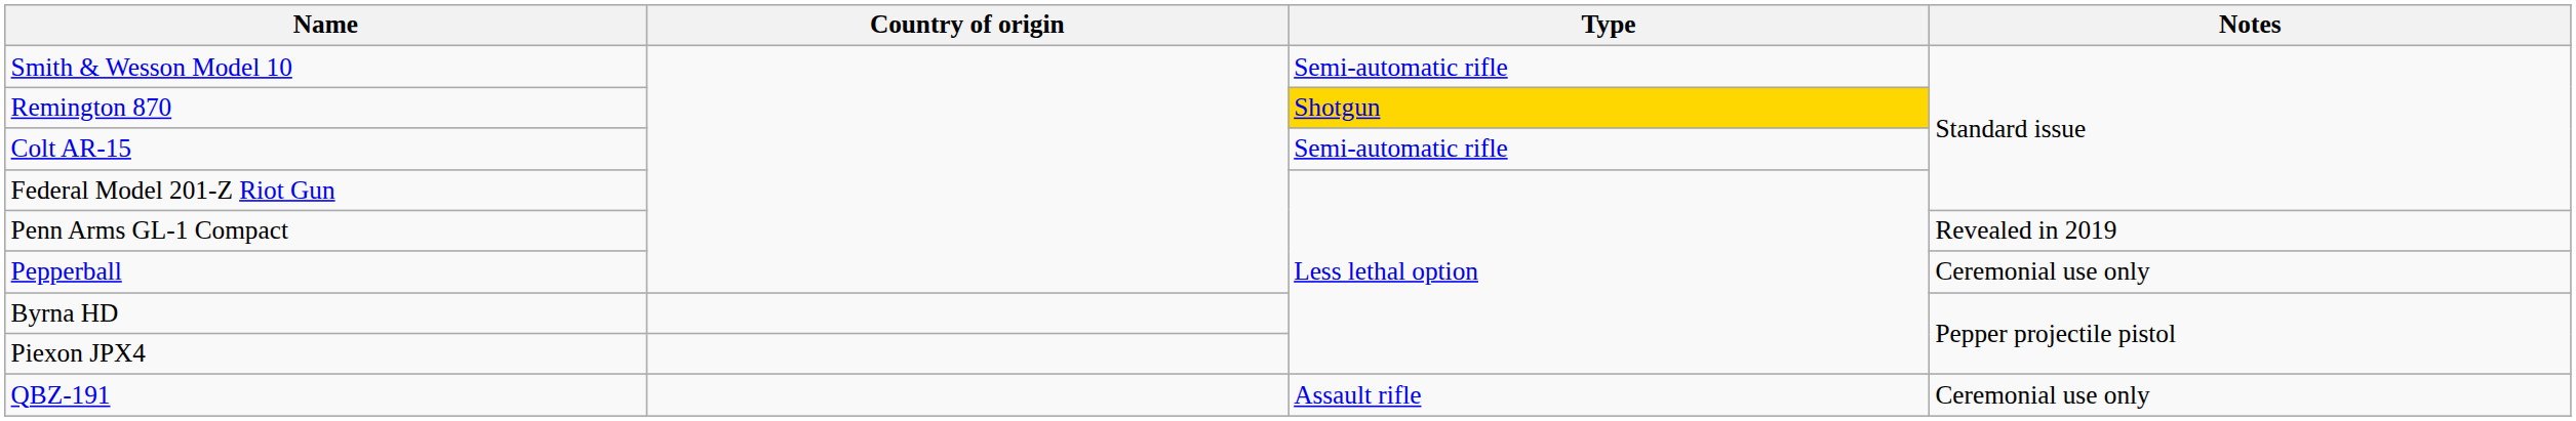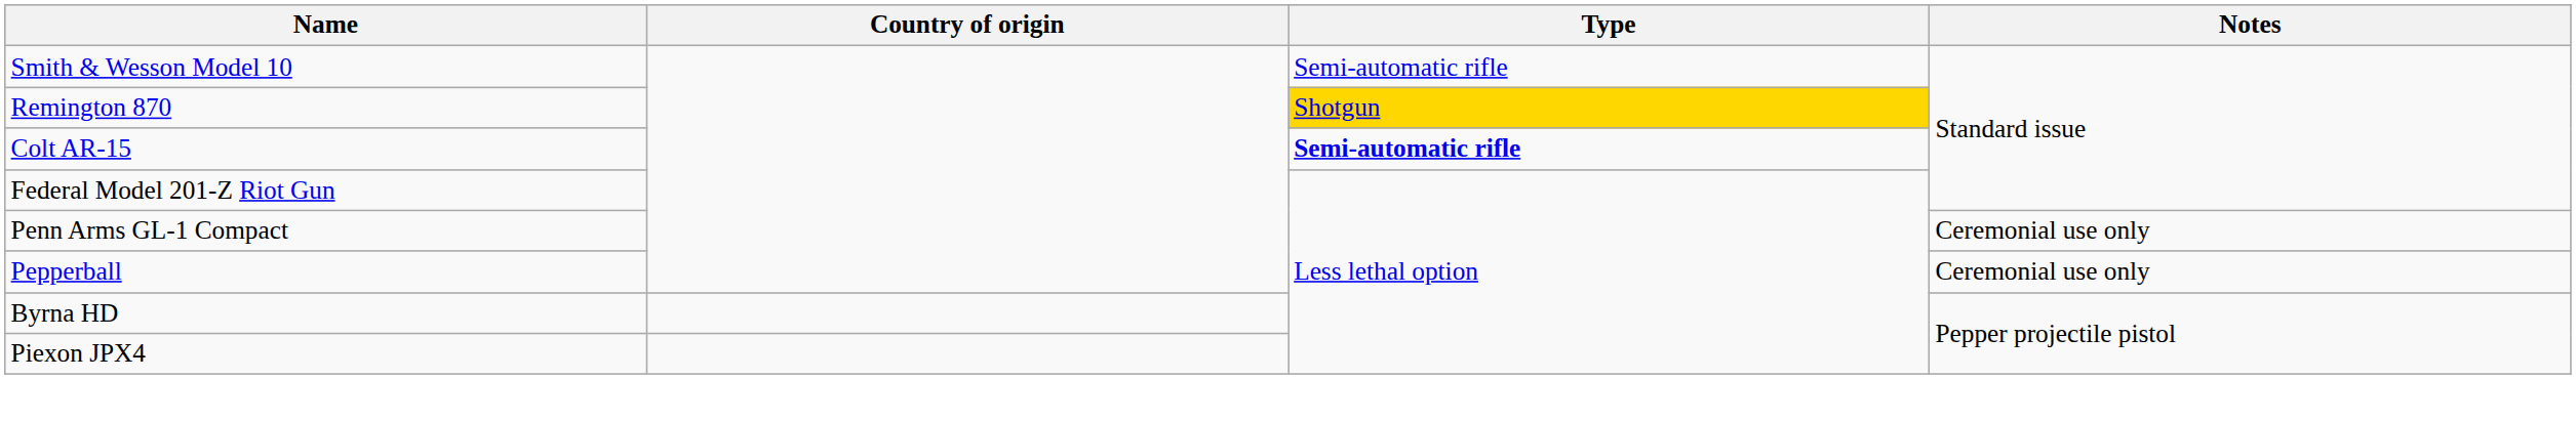Colt AR-15 | Type: normal -> bold
Penn Arms GL-1 Compact | Notes: Revealed in 2019 -> Ceremonial use only
- row: QBZ-191 | Assault rifle | Ceremonial use only
